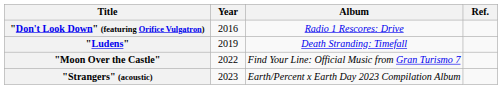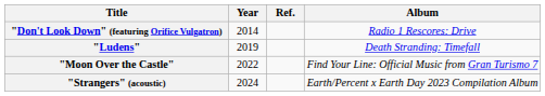columns swapped: Album <-> Ref.
"Don't Look Down" (featuring Orifice Vulgatron) | Year: 2016 -> 2014
"Strangers" (acoustic) | Year: 2023 -> 2024
